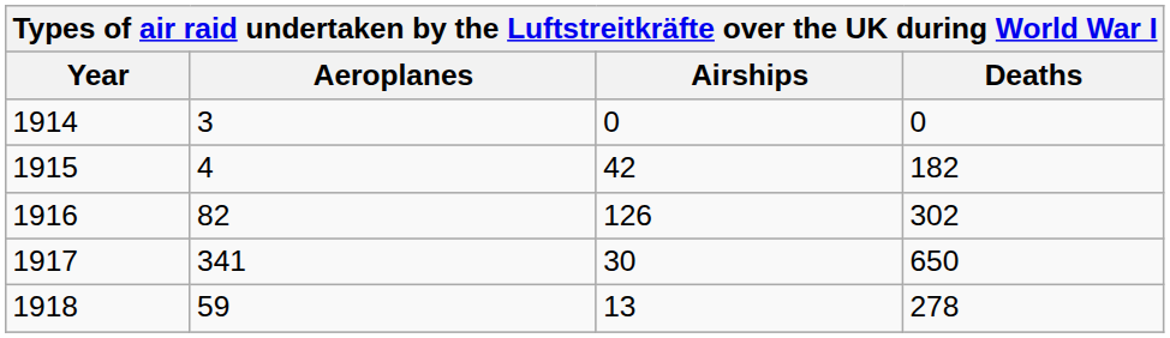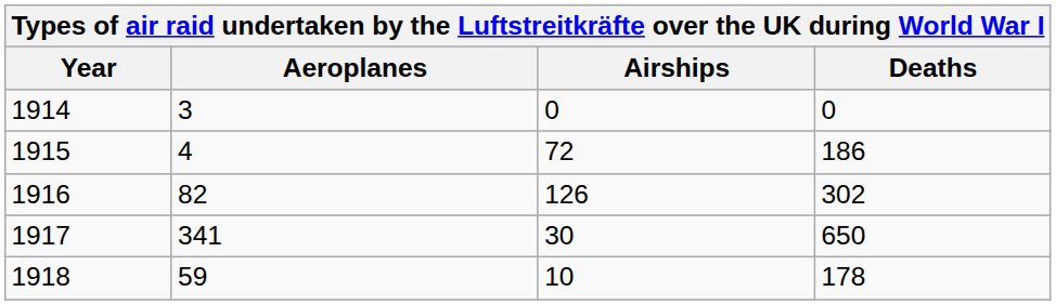1915 | Airships: 42 -> 72
1915 | Deaths: 182 -> 186
1918 | Airships: 13 -> 10
1918 | Deaths: 278 -> 178
